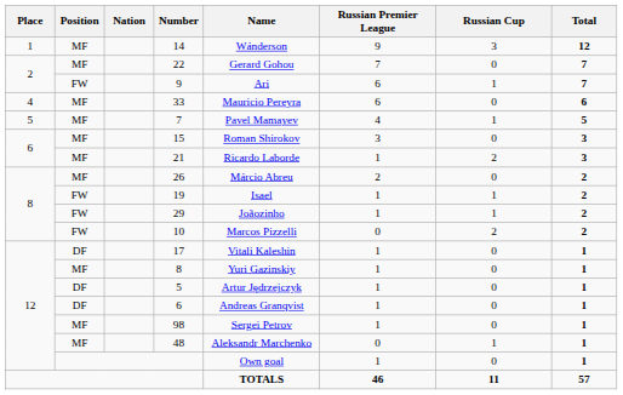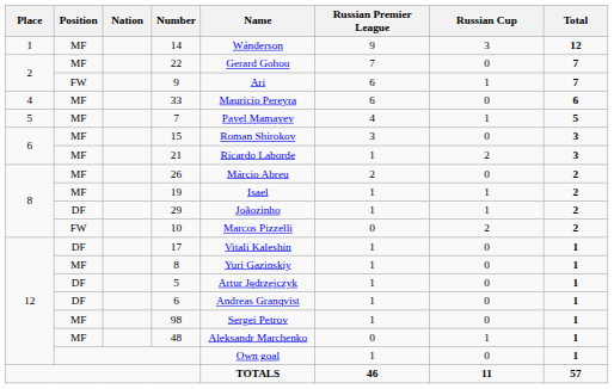19 | Position: FW -> MF
29 | Position: FW -> DF
